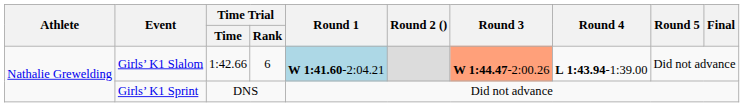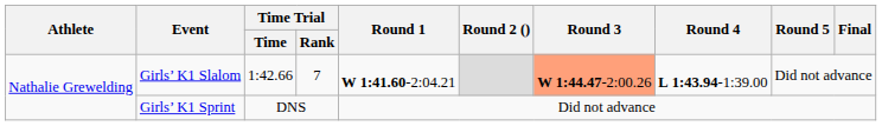Girls’ K1 Slalom | Time Trial / Rank: 6 -> 7
Girls’ K1 Slalom | Round 1: lightblue background -> no background
